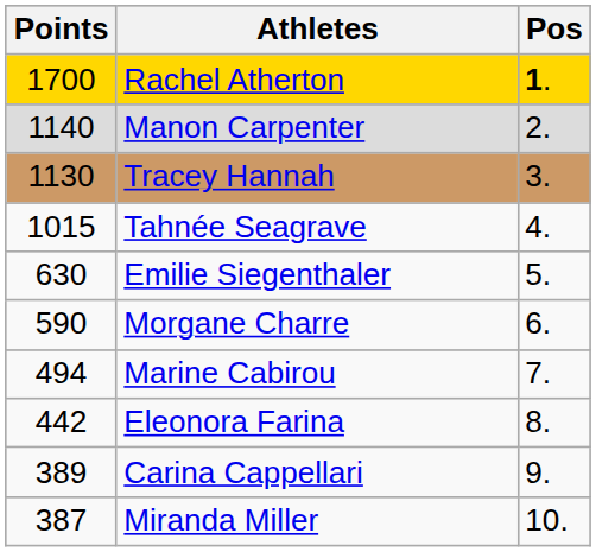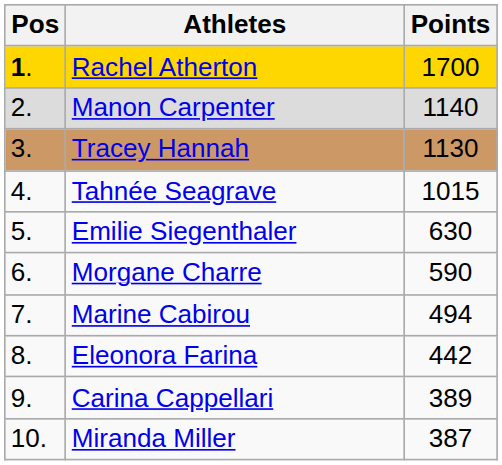columns swapped: Pos <-> Points
